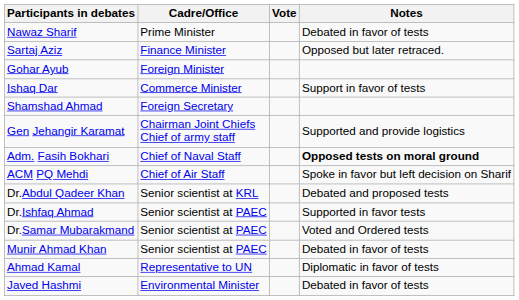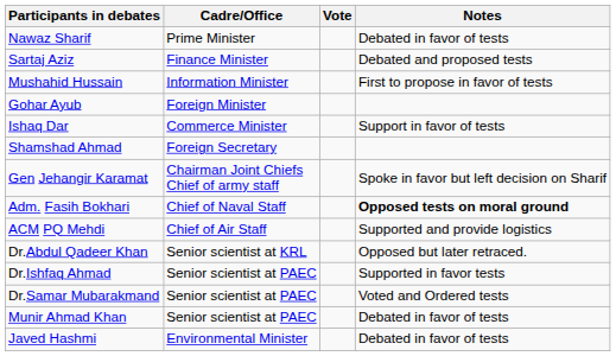Sartaj Aziz | Notes: Opposed but later retraced. -> Debated and proposed tests
+ row: Mushahid Hussain | Information Minister | First to propose in favor of tests
Gen Jehangir Karamat | Notes: Supported and provide logistics -> Spoke in favor but left decision on Sharif
ACM PQ Mehdi | Notes: Spoke in favor but left decision on Sharif -> Supported and provide logistics
Dr.Abdul Qadeer Khan | Notes: Debated and proposed tests -> Opposed but later retraced.
- row: Ahmad Kamal | Representative to UN | Diplomatic in favor of tests
